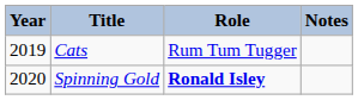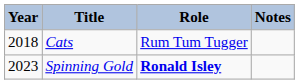Cats | Year: 2019 -> 2018
Spinning Gold | Year: 2020 -> 2023
